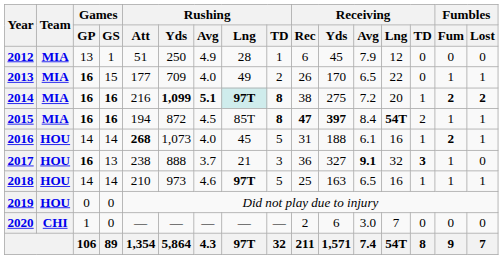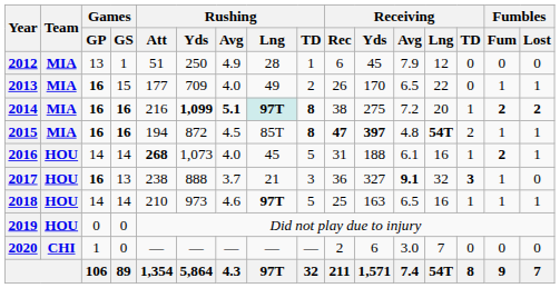2015 | Receiving / Avg: 8.4 -> 4.8
